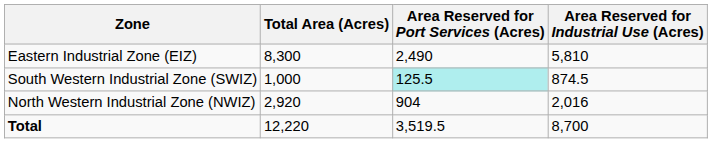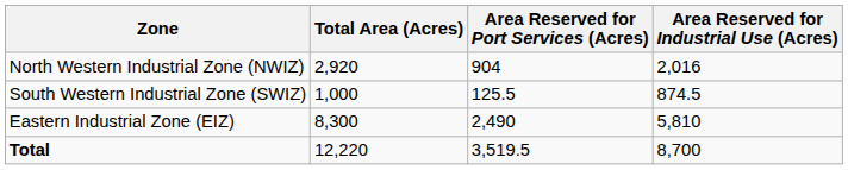rows swapped: North Western Industrial Zone (NWIZ) <-> Eastern Industrial Zone (EIZ)
South Western Industrial Zone (SWIZ) | Area Reserved for Port Services (Acres): paleturquoise background -> no background
